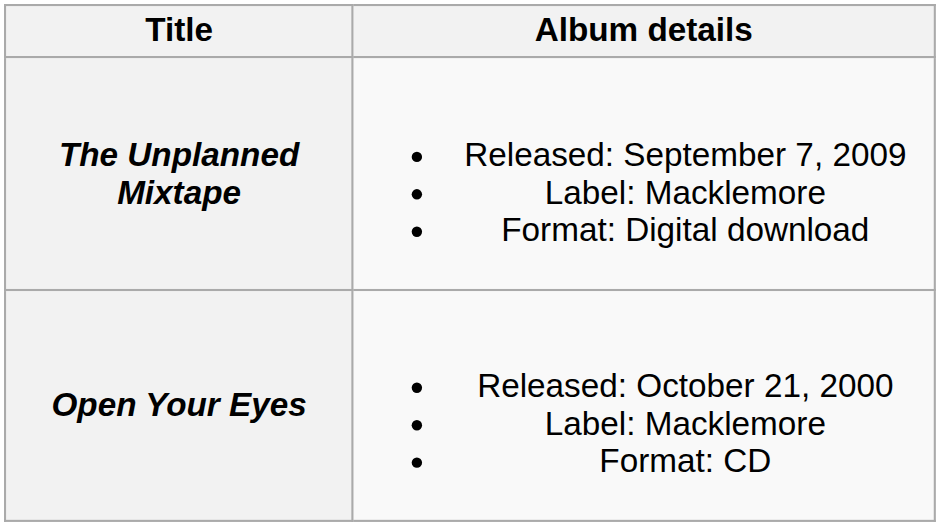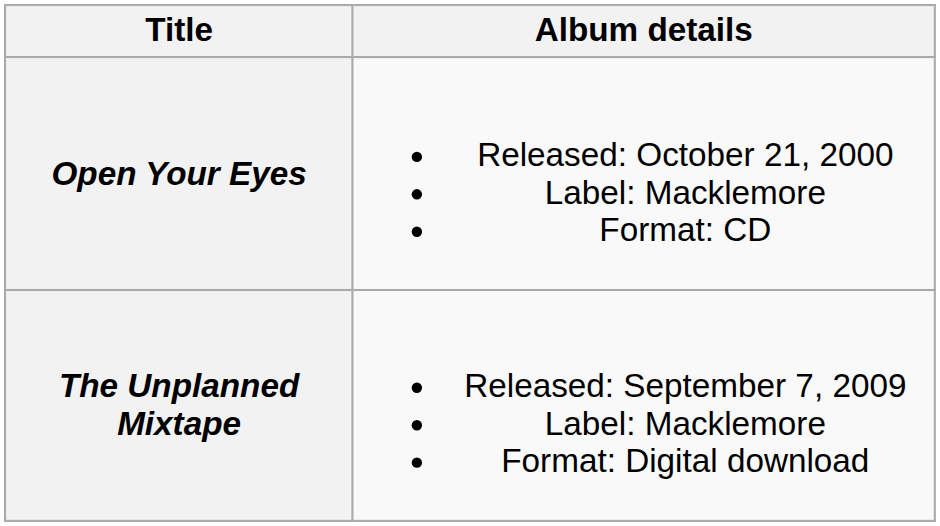rows swapped: Open Your Eyes <-> The Unplanned Mixtape
